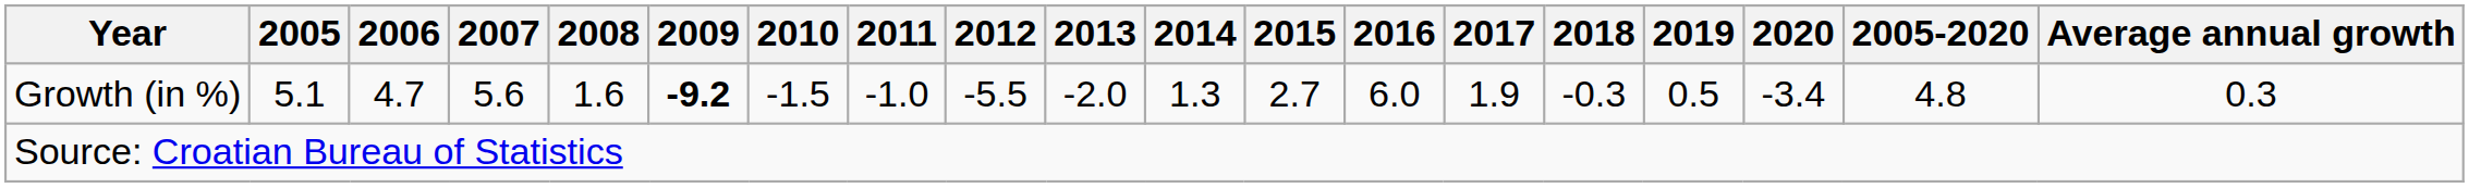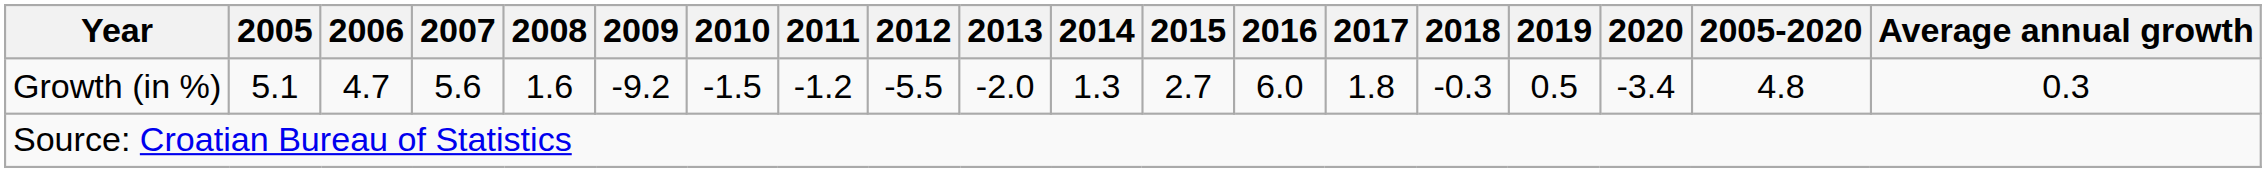Growth (in %) | 2009: bold -> normal
Growth (in %) | 2011: -1.0 -> -1.2
Growth (in %) | 2017: 1.9 -> 1.8
